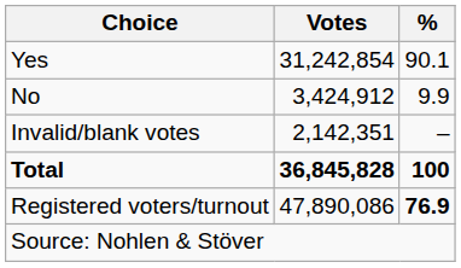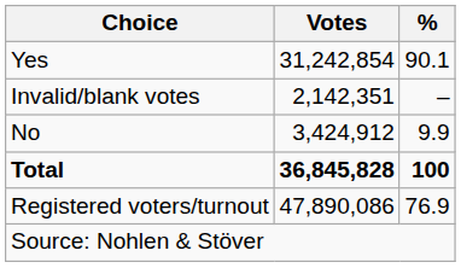rows swapped: No <-> Invalid/blank votes
Registered voters/turnout | %: bold -> normal
